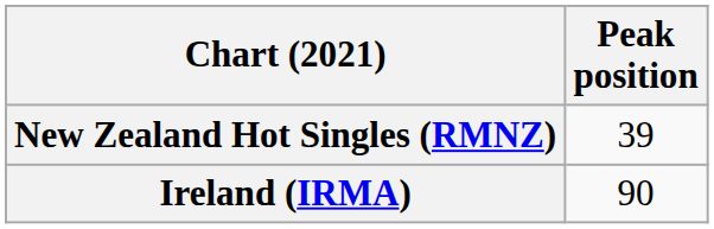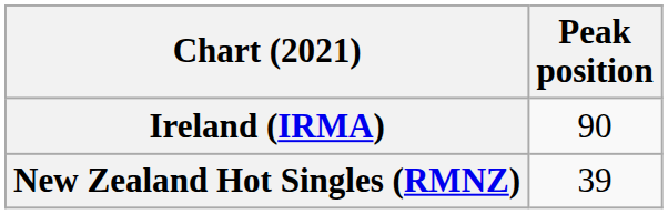rows swapped: Ireland (IRMA) <-> New Zealand Hot Singles (RMNZ)
